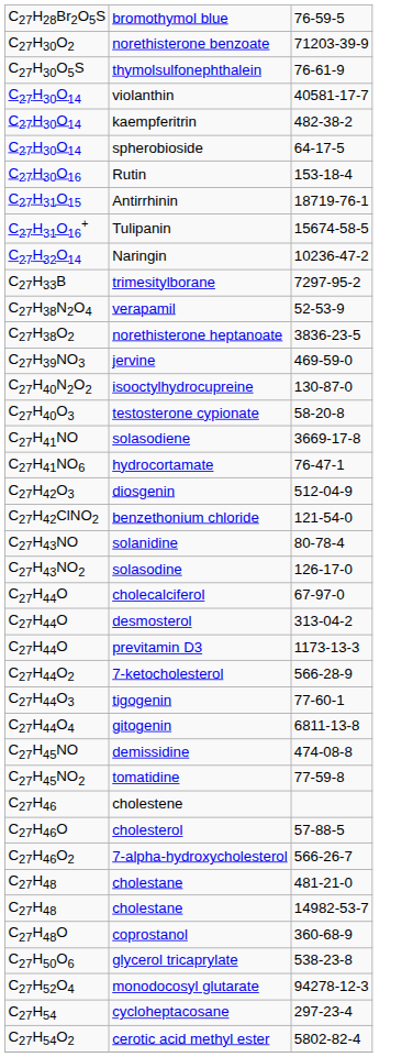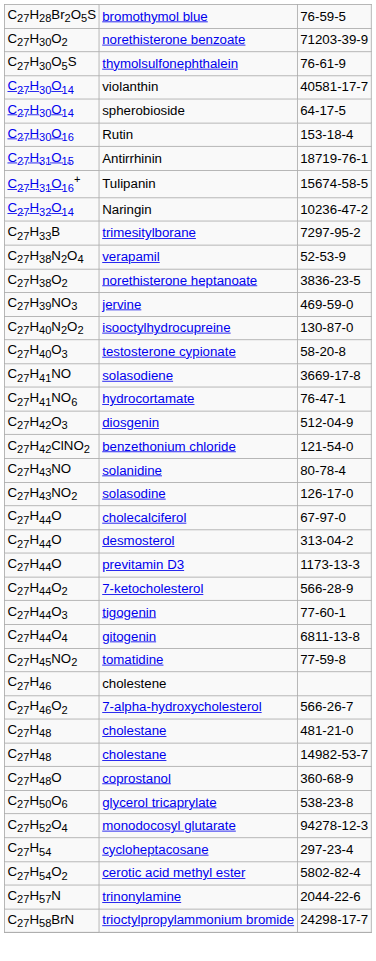- row: C27H30O14 | kaempferitrin | 482-38-2
- row: C27H45NO | demissidine | 474-08-8
- row: C27H46O | cholesterol | 57-88-5
+ row: C27H57N | trinonylamine | 2044-22-6
+ row: C27H58BrN | trioctylpropylammonium bromide | 24298-17-7
